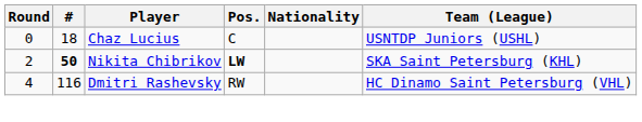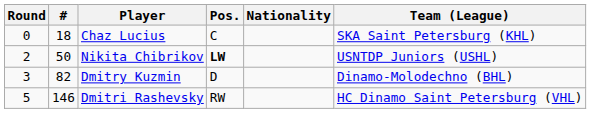Chaz Lucius | Team (League): USNTDP Juniors (USHL) -> SKA Saint Petersburg (KHL)
Nikita Chibrikov | #: bold -> normal
Nikita Chibrikov | Team (League): SKA Saint Petersburg (KHL) -> USNTDP Juniors (USHL)
+ row: 3 | 82 | Dmitry Kuzmin | D | Dinamo-Molodechno (BHL)
Dmitri Rashevsky | Round: 4 -> 5
Dmitri Rashevsky | #: 116 -> 146
